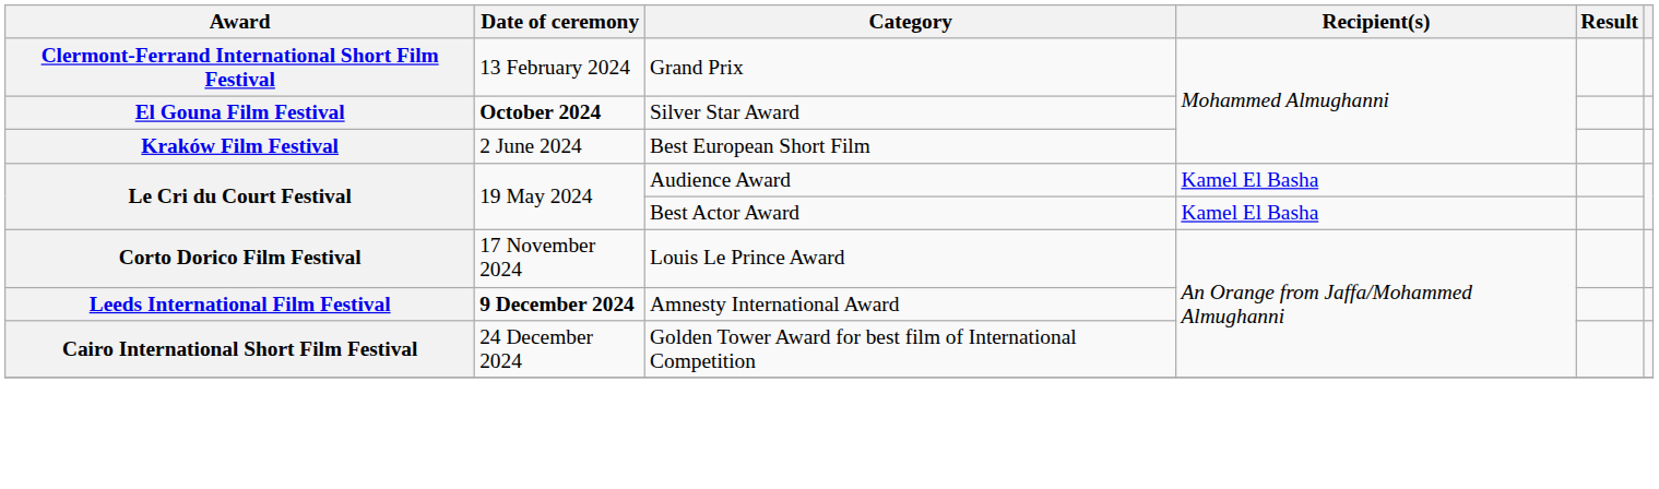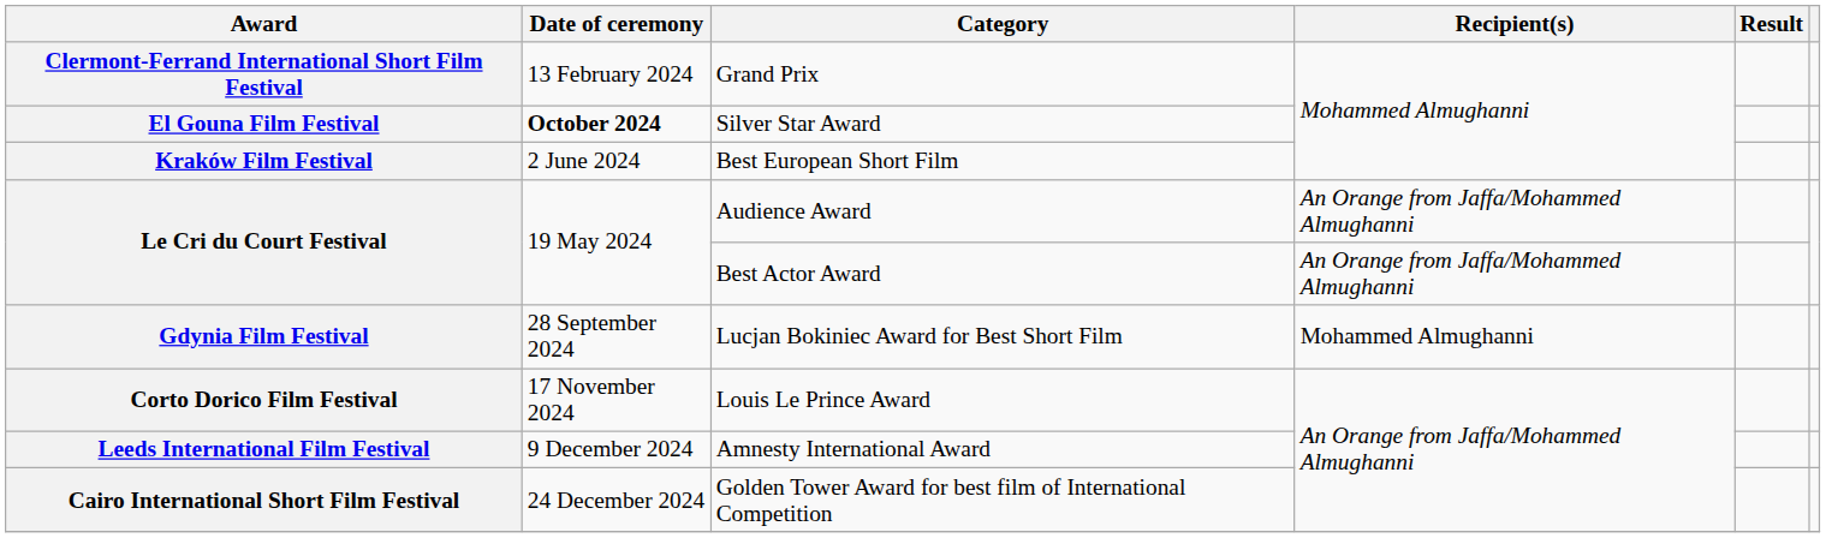Audience Award | Recipient(s): Kamel El Basha -> An Orange from Jaffa/Mohammed Almughanni
Best Actor Award | Recipient(s): Kamel El Basha -> An Orange from Jaffa/Mohammed Almughanni
+ row: Gdynia Film Festival | 28 September 2024 | Lucjan Bokiniec Award for Best Short Film | Mohammed Almughanni
Amnesty International Award | Date of ceremony: bold -> normal
